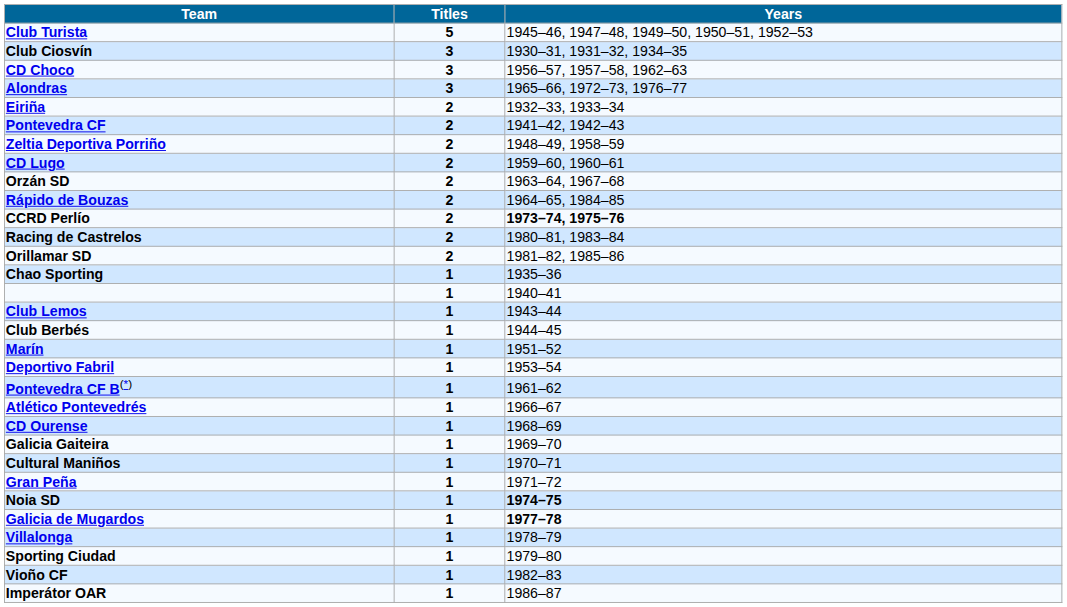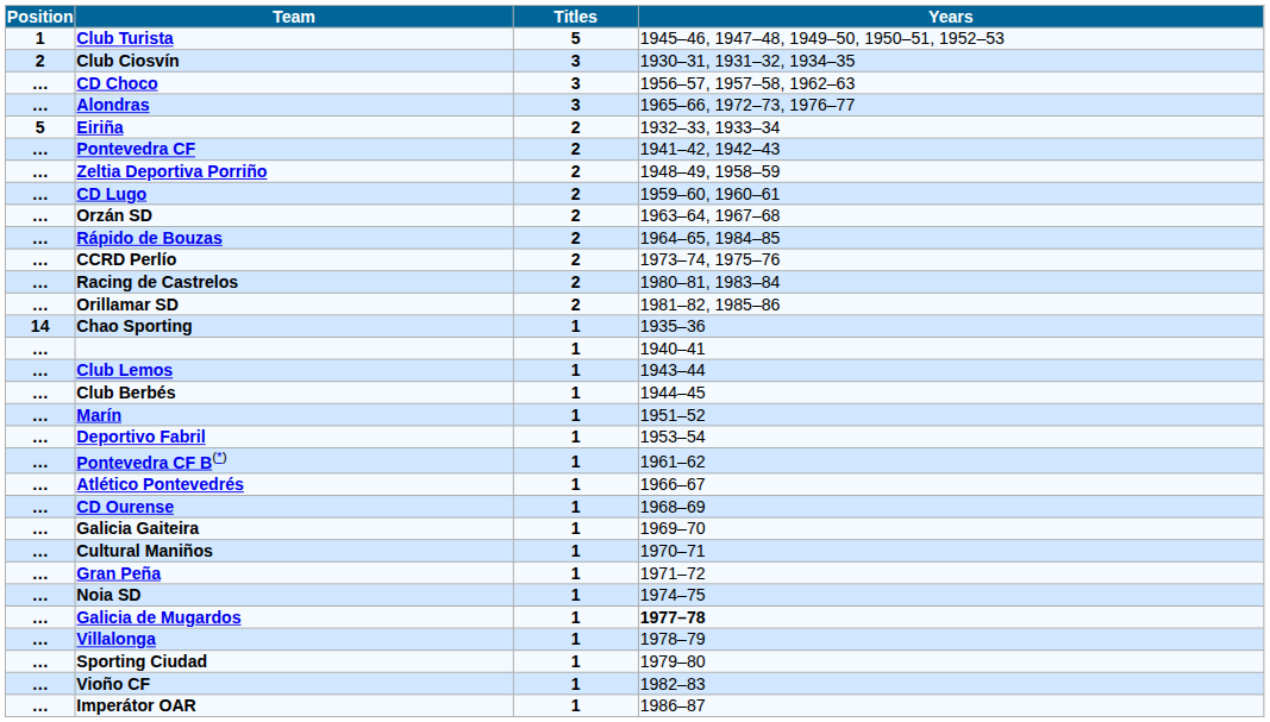+ column: Position | 1 | 2 | … | … | 5 | … | … | … | … | … | … | … | … | 14 | … | … | … | … | … | … | … | … | … | … | … | … | … | … | … | … | …
CCRD Perlío | Years: bold -> normal
Noia SD | Years: bold -> normal
